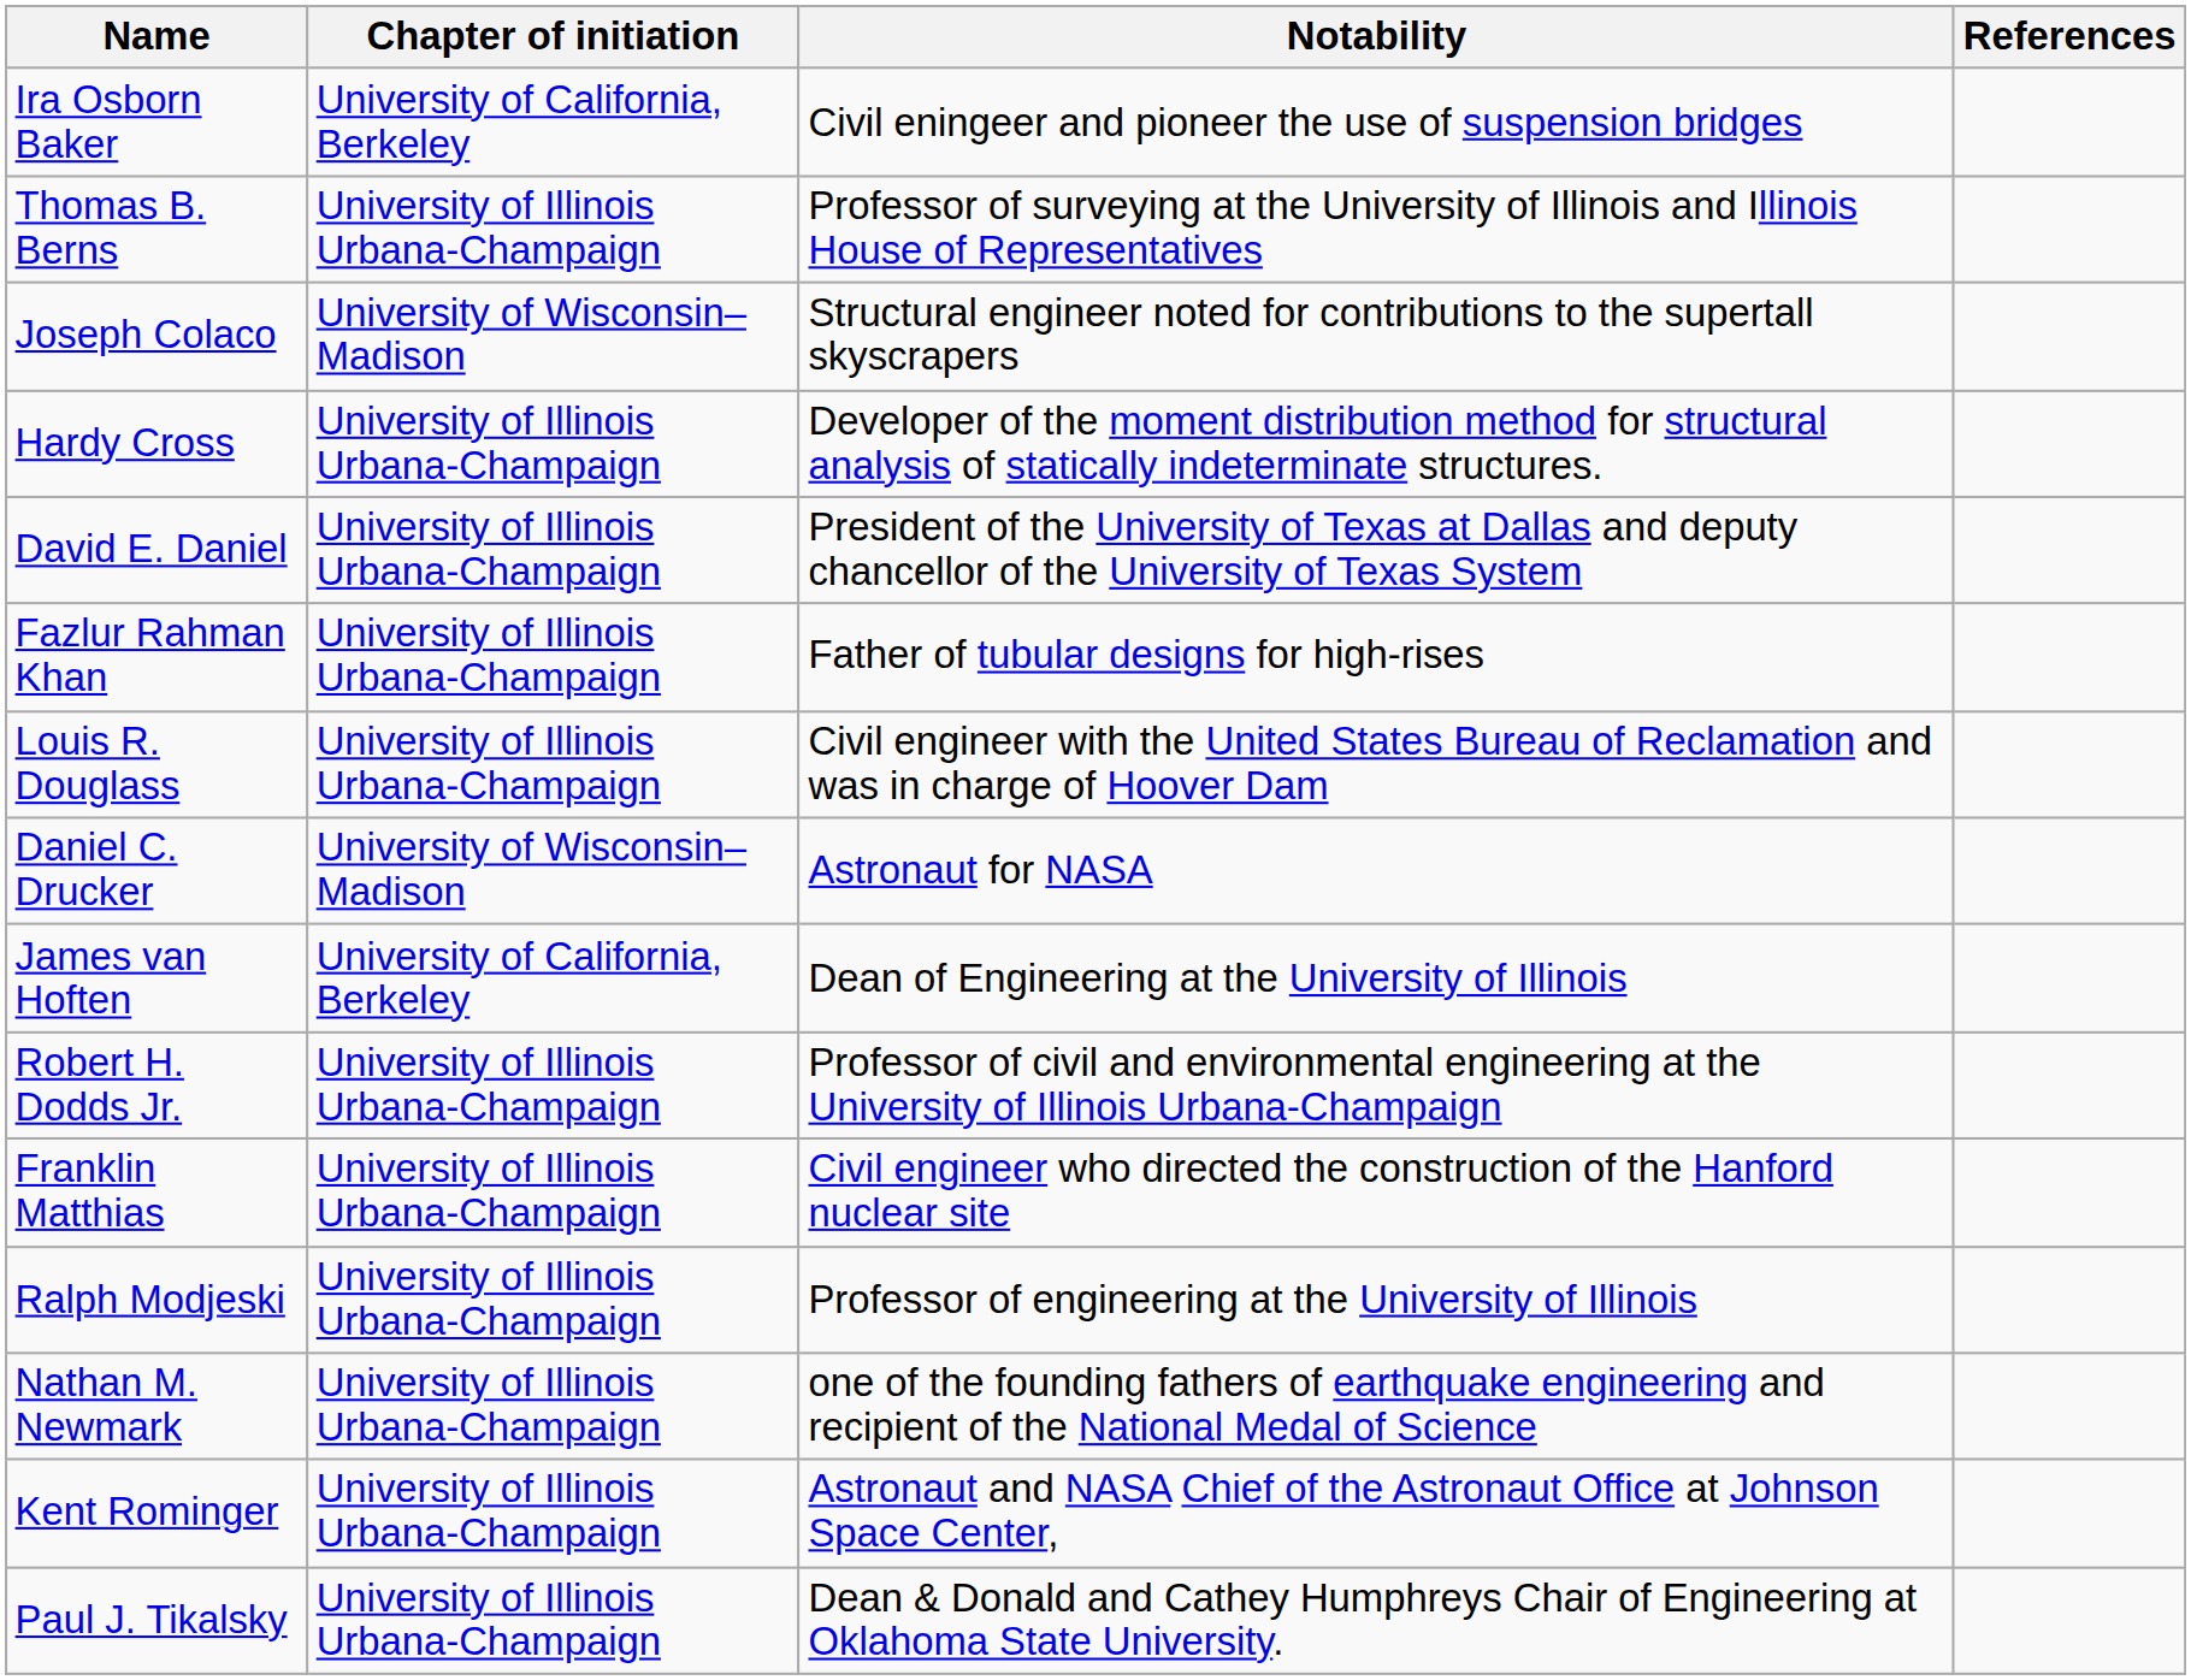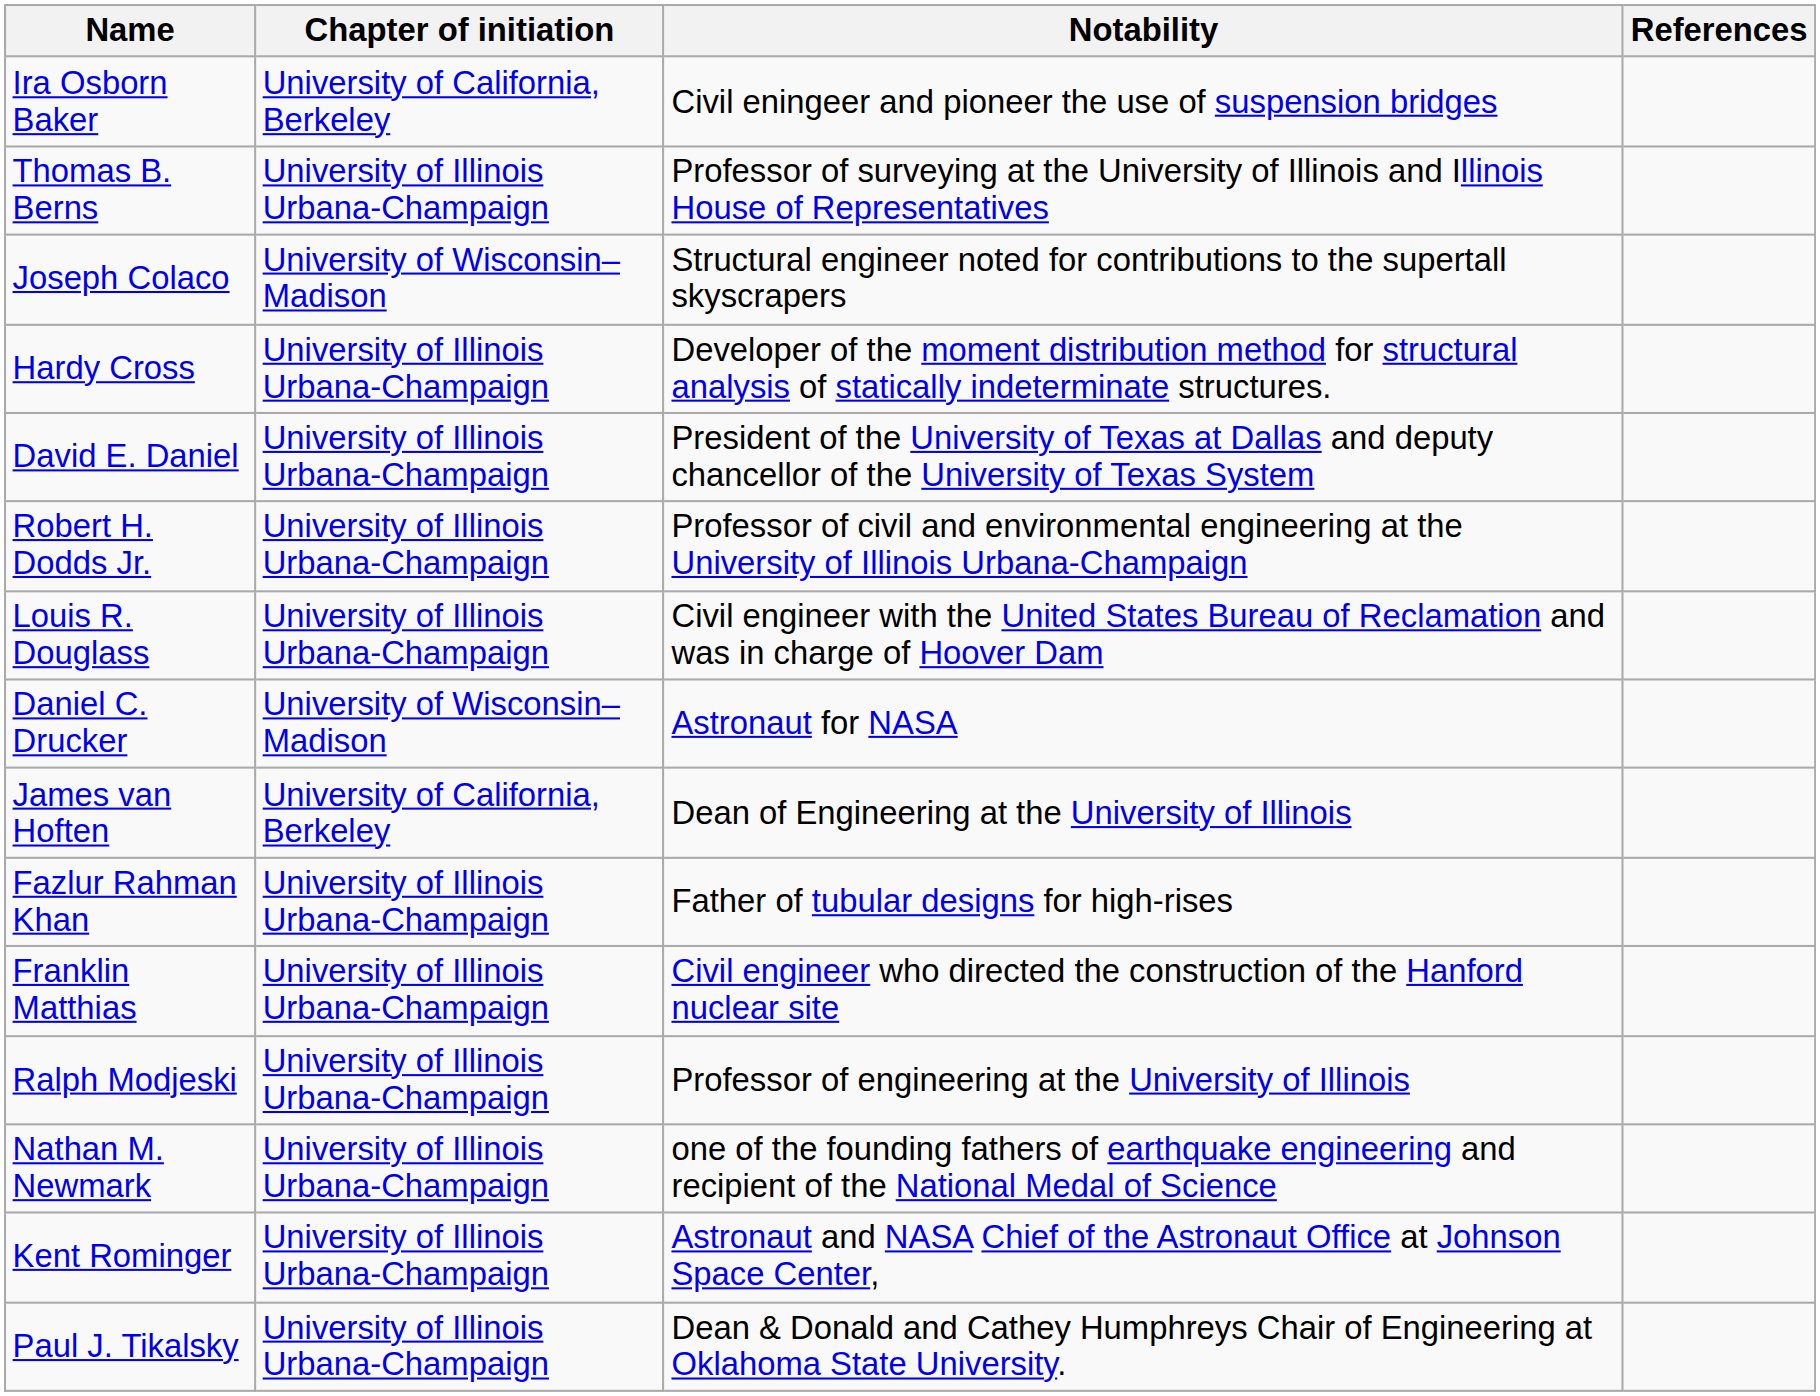rows swapped: Robert H. Dodds Jr. <-> Fazlur Rahman Khan
